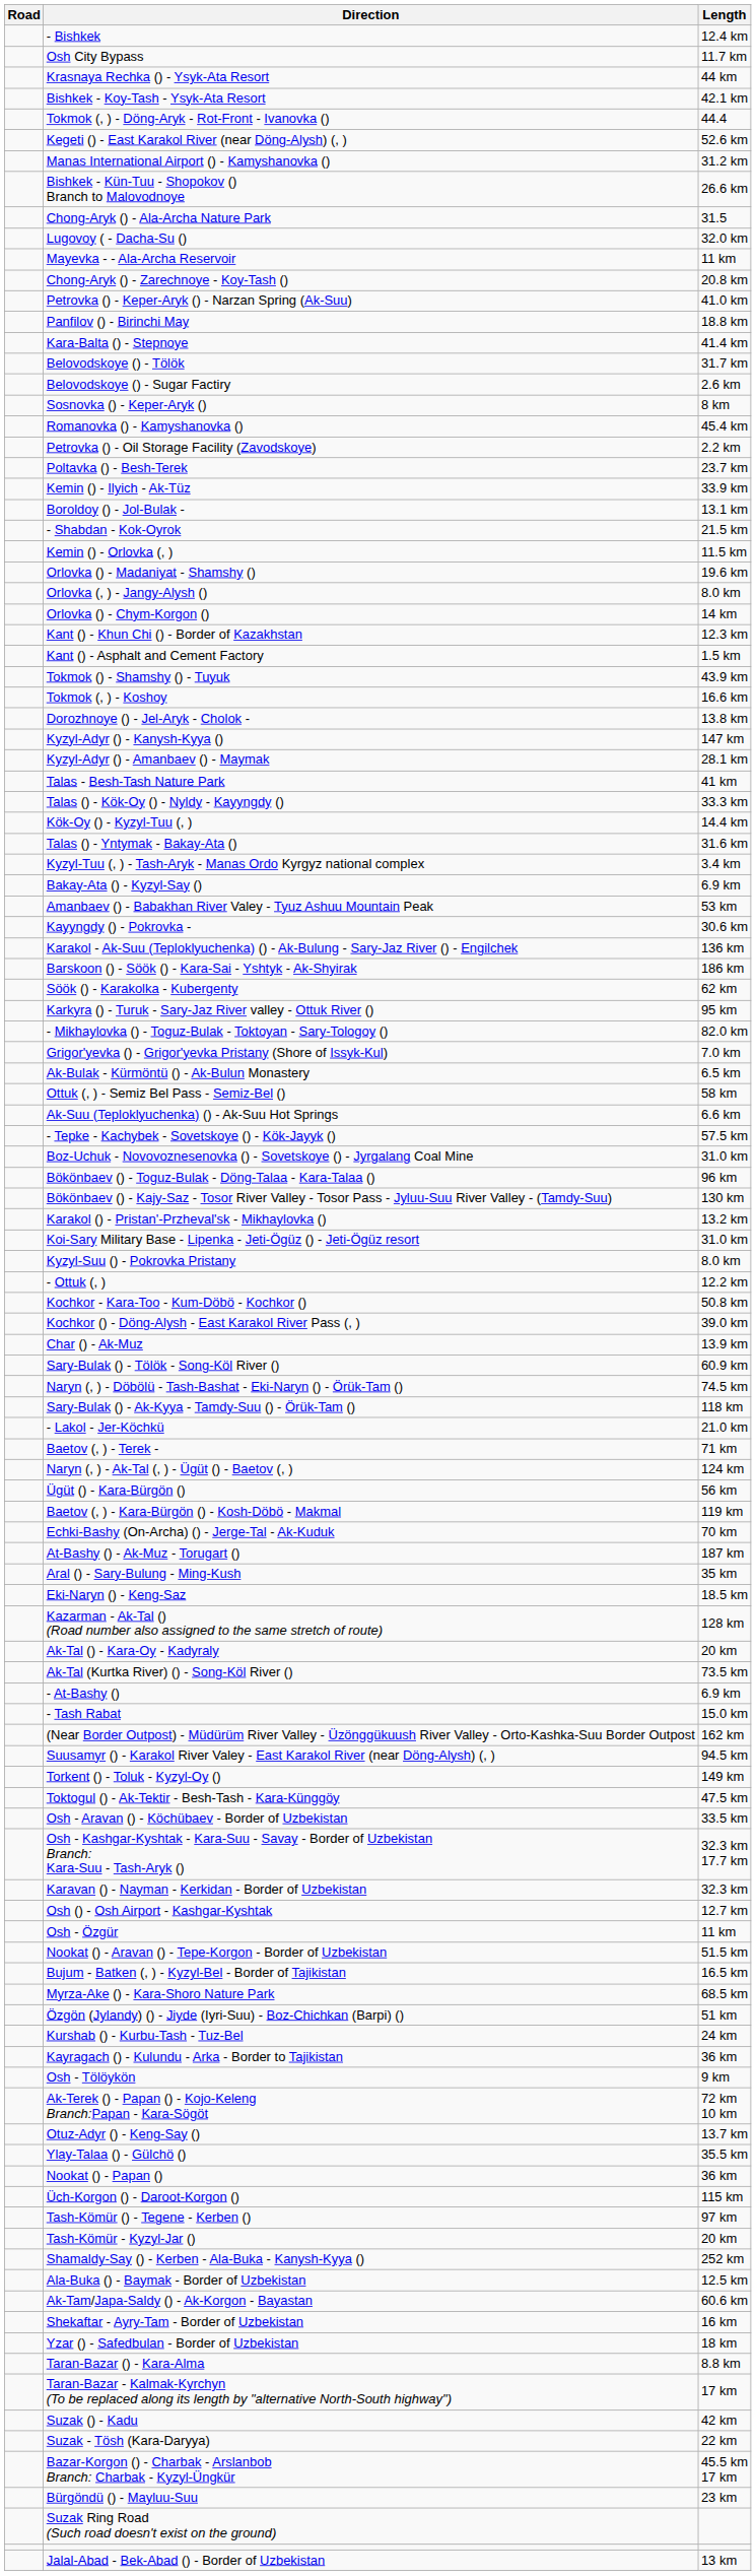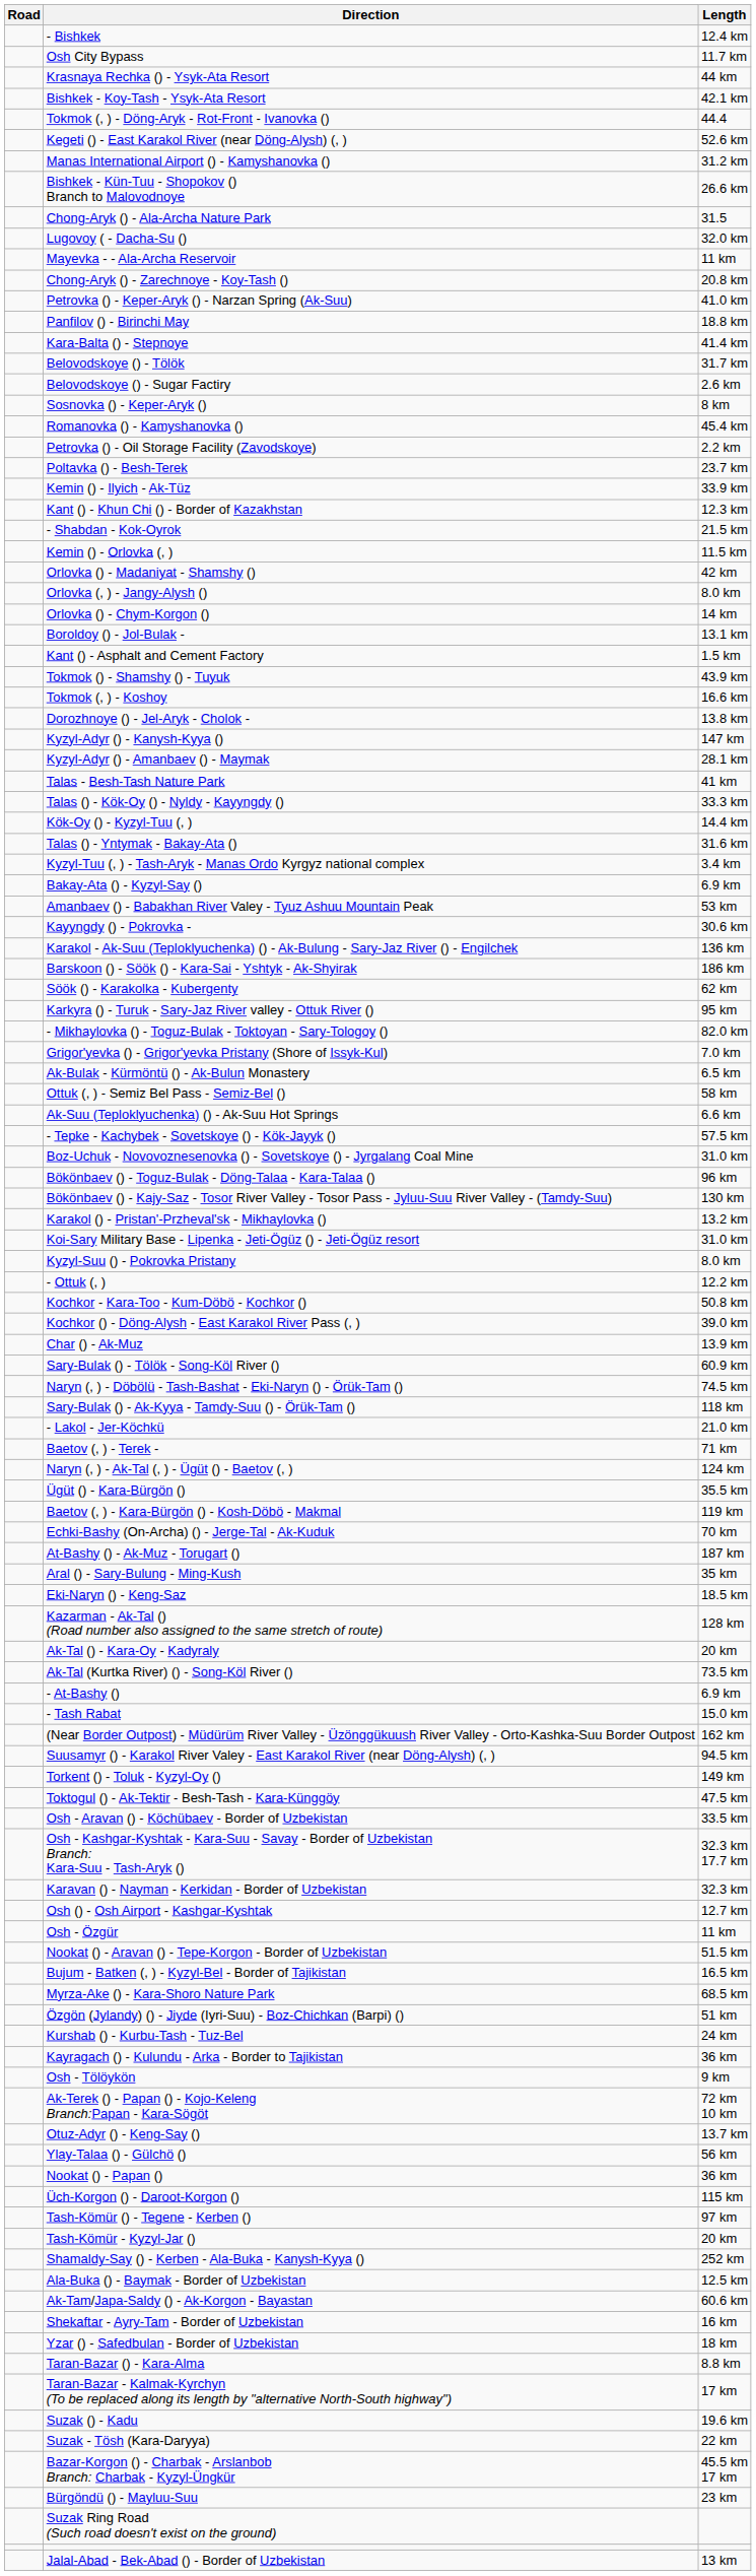rows swapped: Boroldoy () - Jol-Bulak - <-> Kant () - Khun Chi () - Border of Kazakhstan
Orlovka () - Madaniyat - Shamshy () | Length: 19.6 km -> 42 km
Ügüt () - Kara-Bürgön () | Length: 56 km -> 35.5 km
Ylay-Talaa () - Gülchö () | Length: 35.5 km -> 56 km
Suzak () - Kadu | Length: 42 km -> 19.6 km
